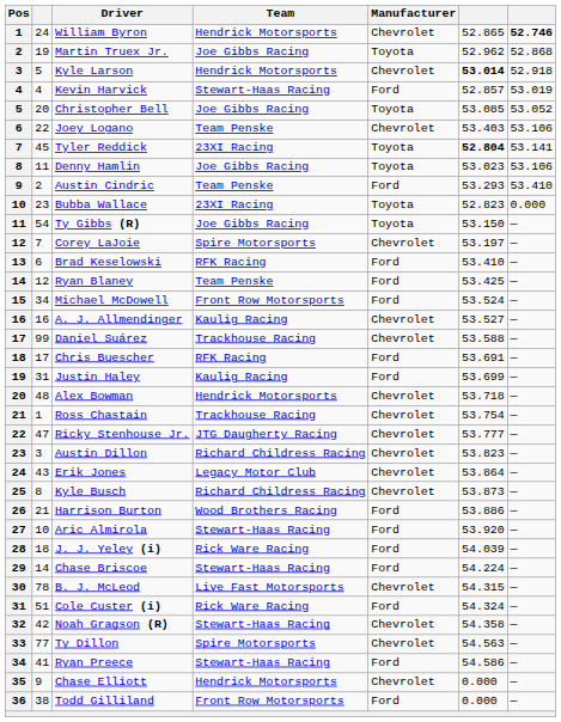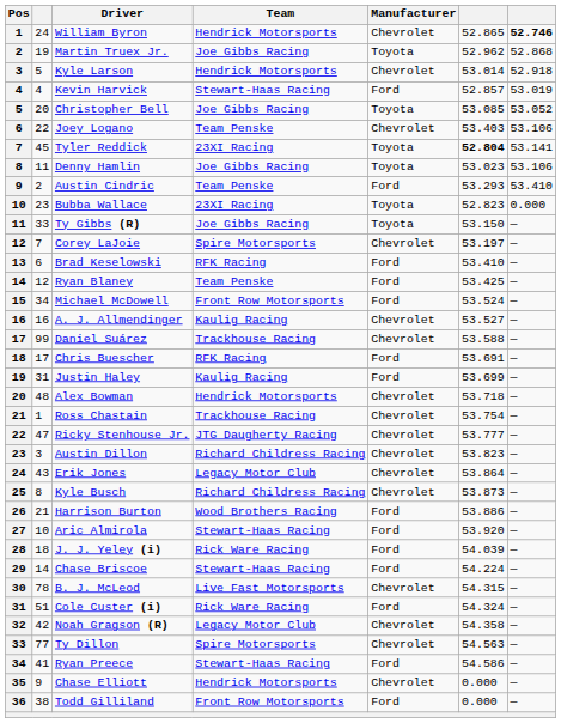Kyle Larson | column 6: bold -> normal
Ty Gibbs (R) | column 2: 54 -> 33
Noah Gragson (R) | Team: Stewart-Haas Racing -> Legacy Motor Club
